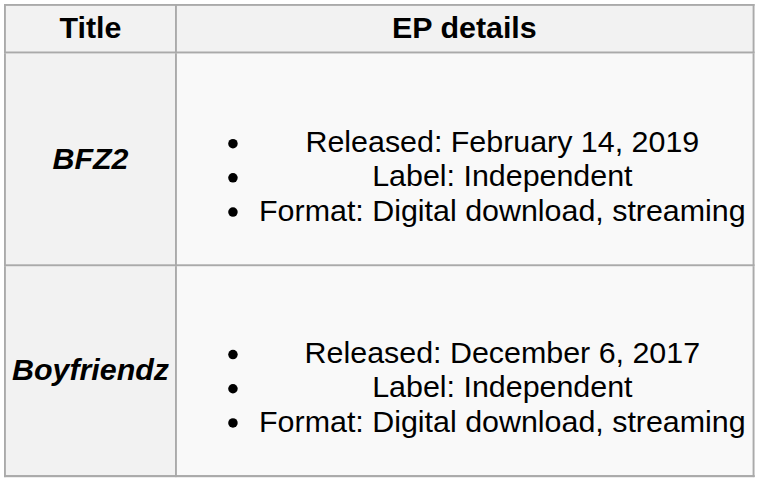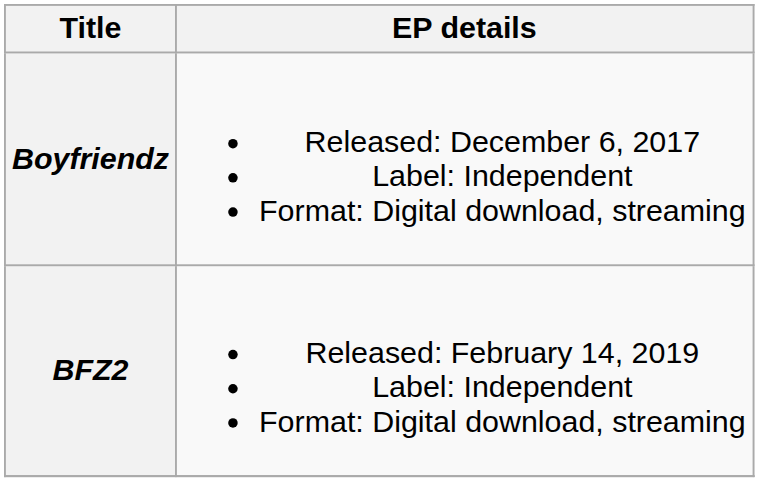rows swapped: Boyfriendz <-> BFZ2
